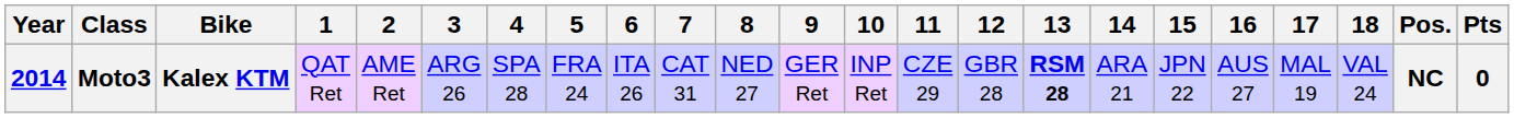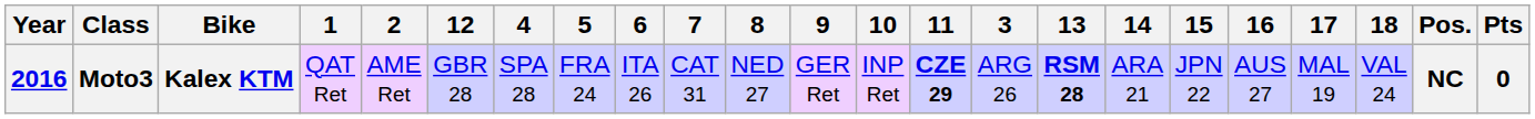columns swapped: 3 <-> 12
Moto3 | Year: 2014 -> 2016
Moto3 | 11: normal -> bold
